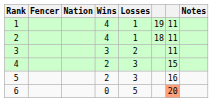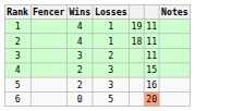- column: Nation
